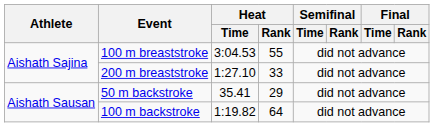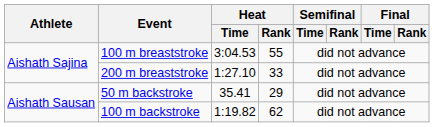100 m backstroke | Heat / Rank: 64 -> 62
